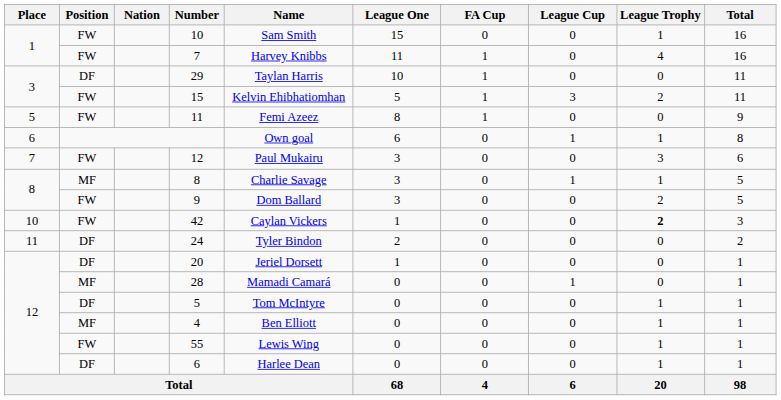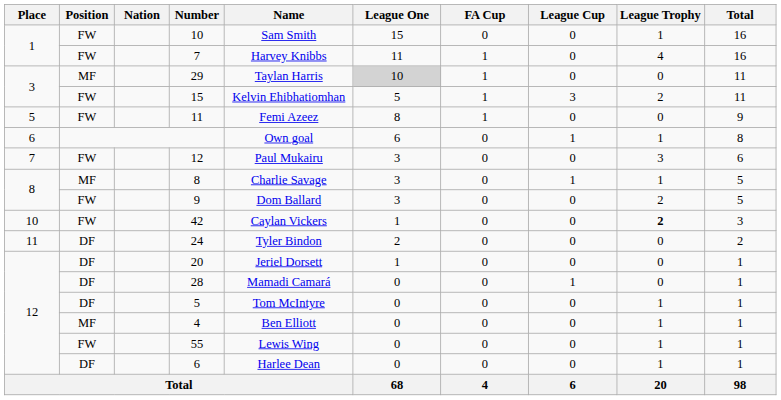29 | Position: DF -> MF
29 | League One: no background -> lightgrey background
28 | Position: MF -> DF
